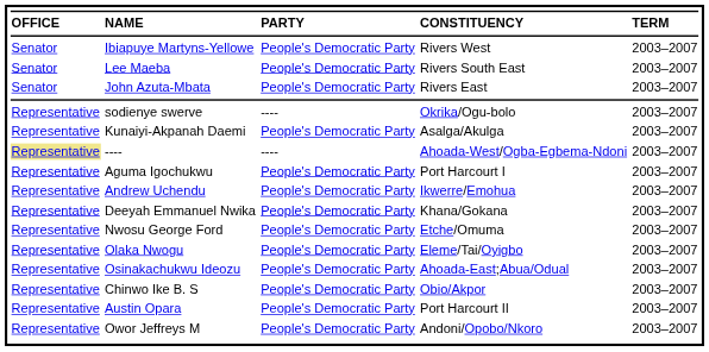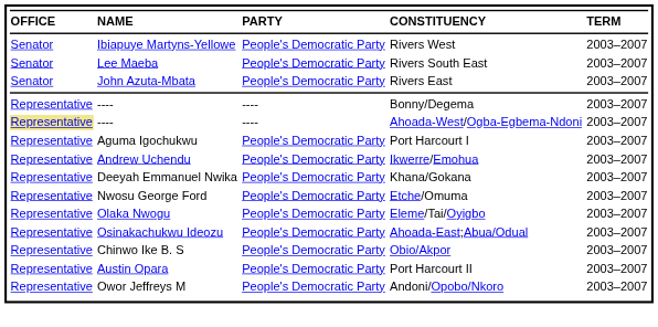+ row: Representative | ---- | ---- | Bonny/Degema | 2003–2007
- row: Representative | sodienye swerve | ---- | Okrika/Ogu-bolo | 2003–2007
- row: Representative | Kunaiyi-Akpanah Daemi | People's Democratic Party | Asalga/Akulga | 2003–2007
